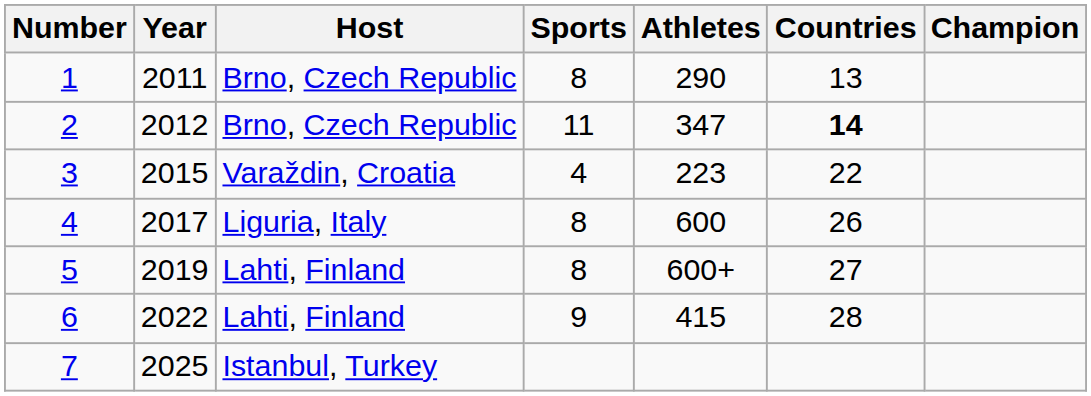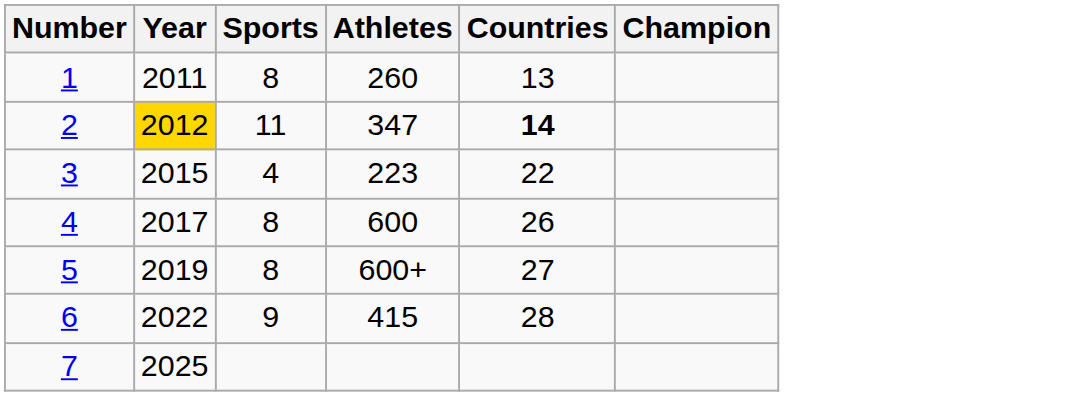- column: Host | Brno, Czech Republic | Brno, Czech Republic | Varaždin, Croatia | Liguria, Italy | Lahti, Finland | Lahti, Finland | Istanbul, Turkey
1 | Athletes: 290 -> 260
2 | Year: no background -> gold background
